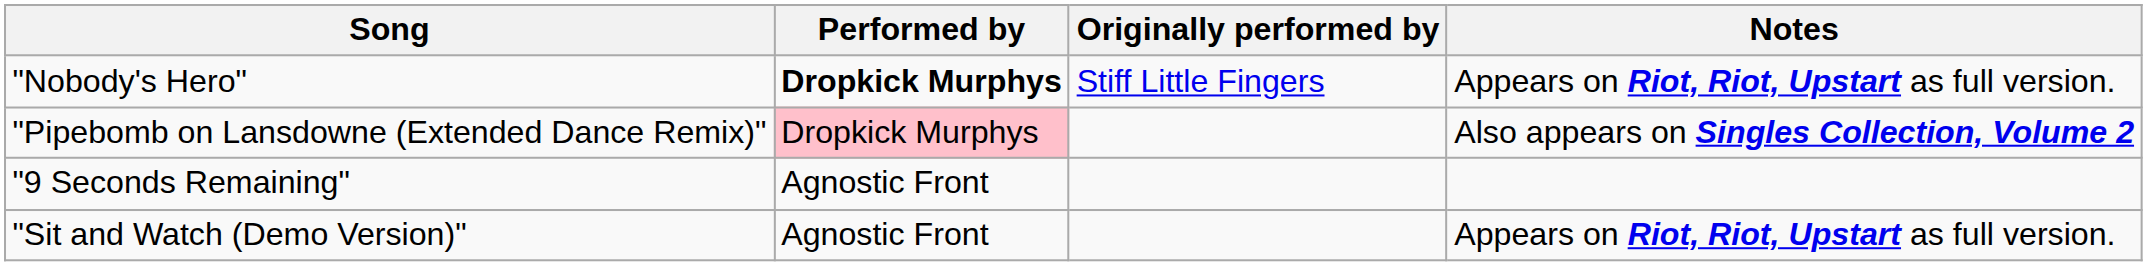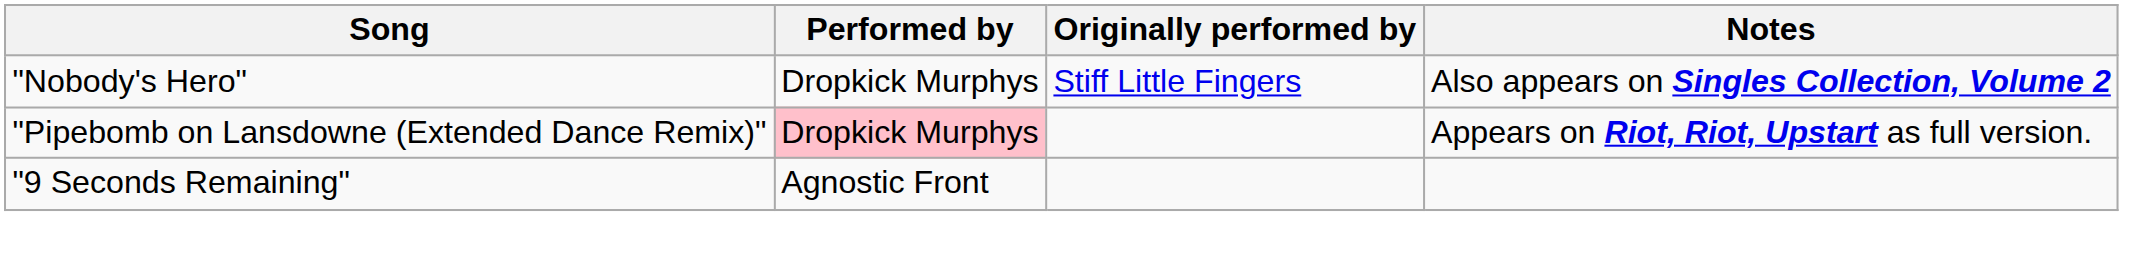"Nobody's Hero" | Performed by: bold -> normal
"Nobody's Hero" | Notes: Appears on Riot, Riot, Upstart as full version. -> Also appears on Singles Collection, Volume 2
"Pipebomb on Lansdowne (Extended Dance Remix)" | Notes: Also appears on Singles Collection, Volume 2 -> Appears on Riot, Riot, Upstart as full version.
- row: "Sit and Watch (Demo Version)" | Agnostic Front | Appears on Riot, Riot, Upstart as full version.
